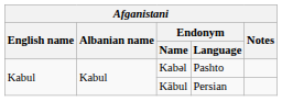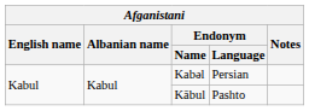Kabəl | Endonym / Language: Pashto -> Persian
Kābul | Endonym / Language: Persian -> Pashto
